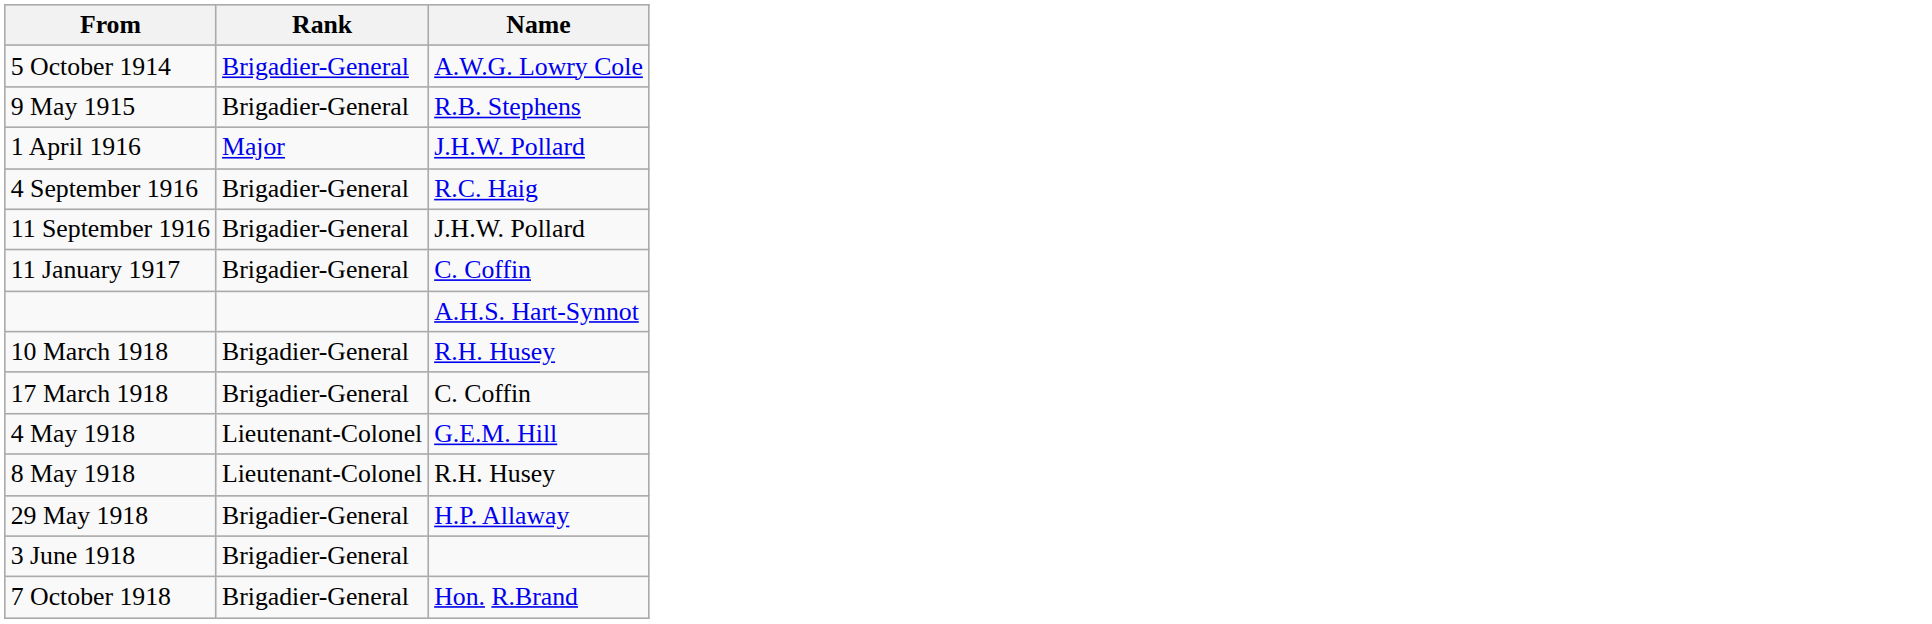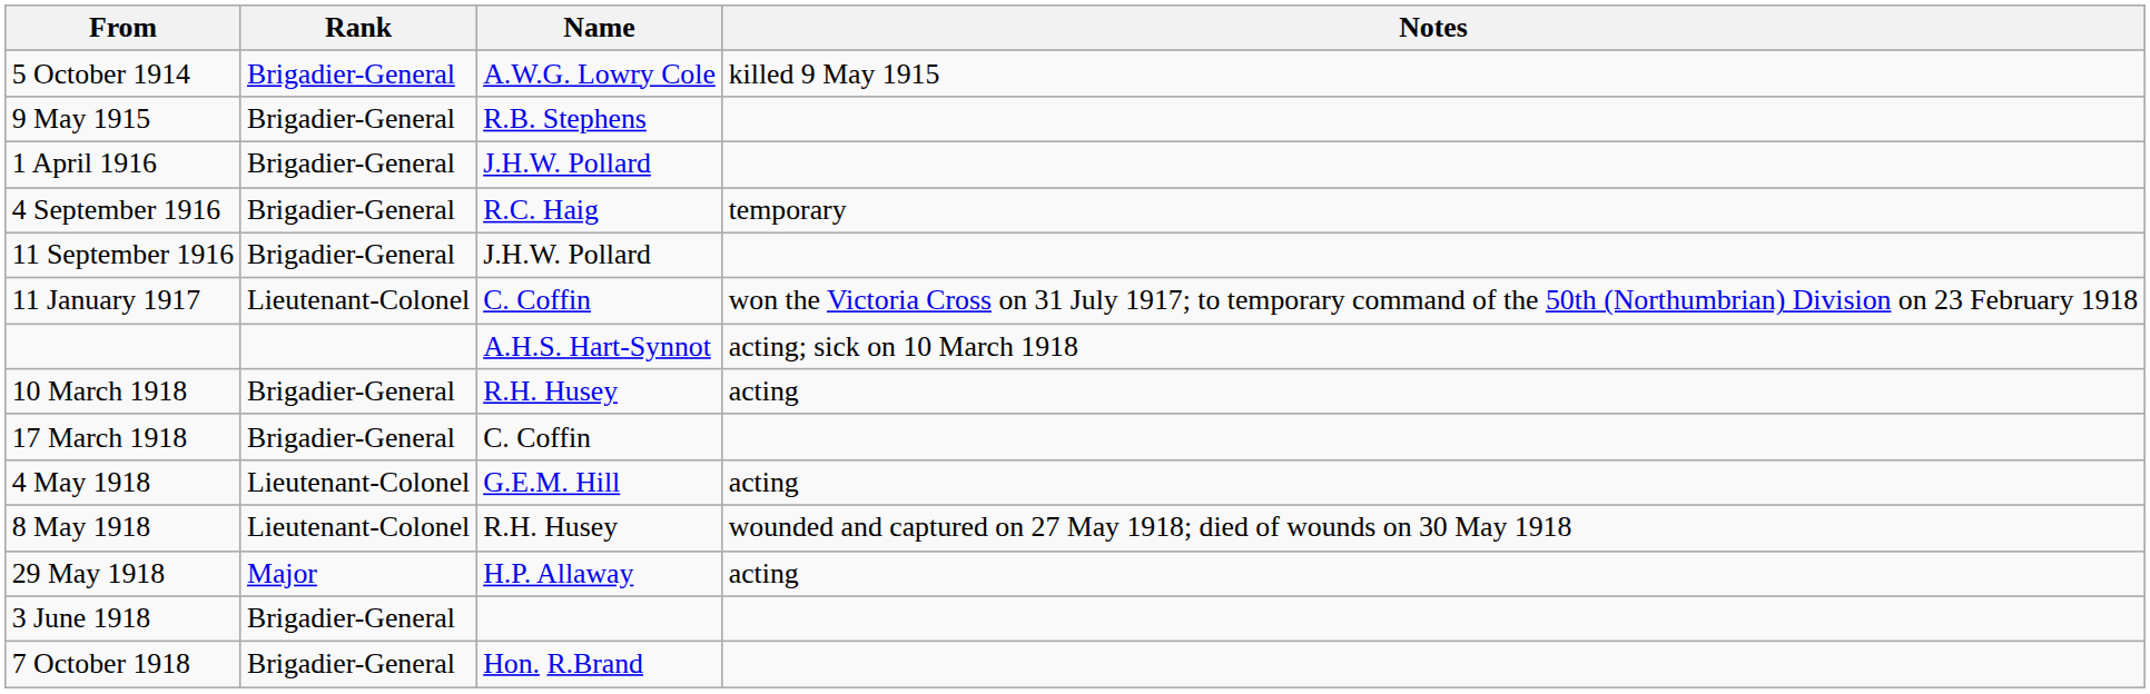+ column: Notes | killed 9 May 1915 | temporary | won the Victoria Cross on 31 July 1917; to temporary command of the 50th (Northumbrian) Division on 23 February 1918 | acting; sick on 10 March 1918 | acting | acting | wounded and captured on 27 May 1918; died of wounds on 30 May 1918 | acting
1 April 1916 | Rank: Major -> Brigadier-General
11 January 1917 | Rank: Brigadier-General -> Lieutenant-Colonel
29 May 1918 | Rank: Brigadier-General -> Major
